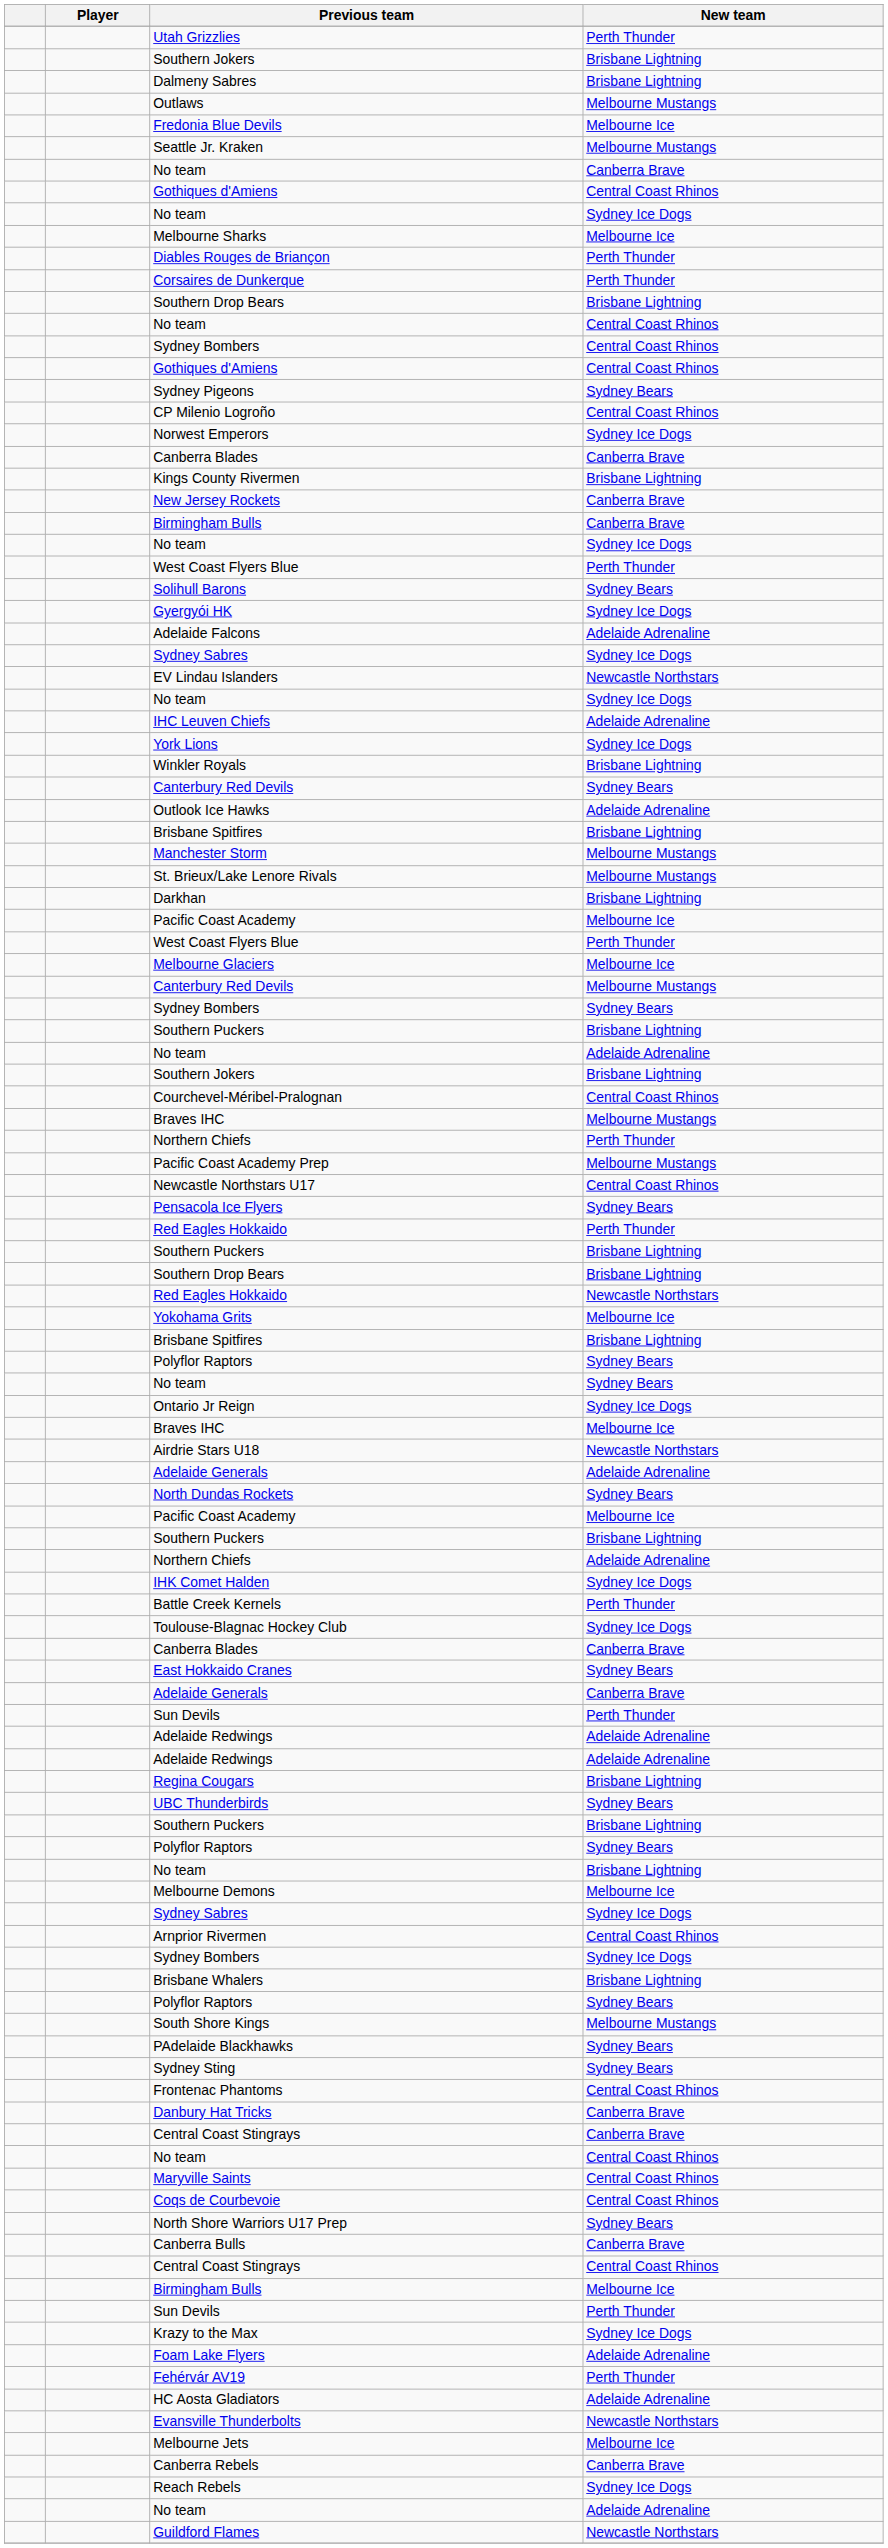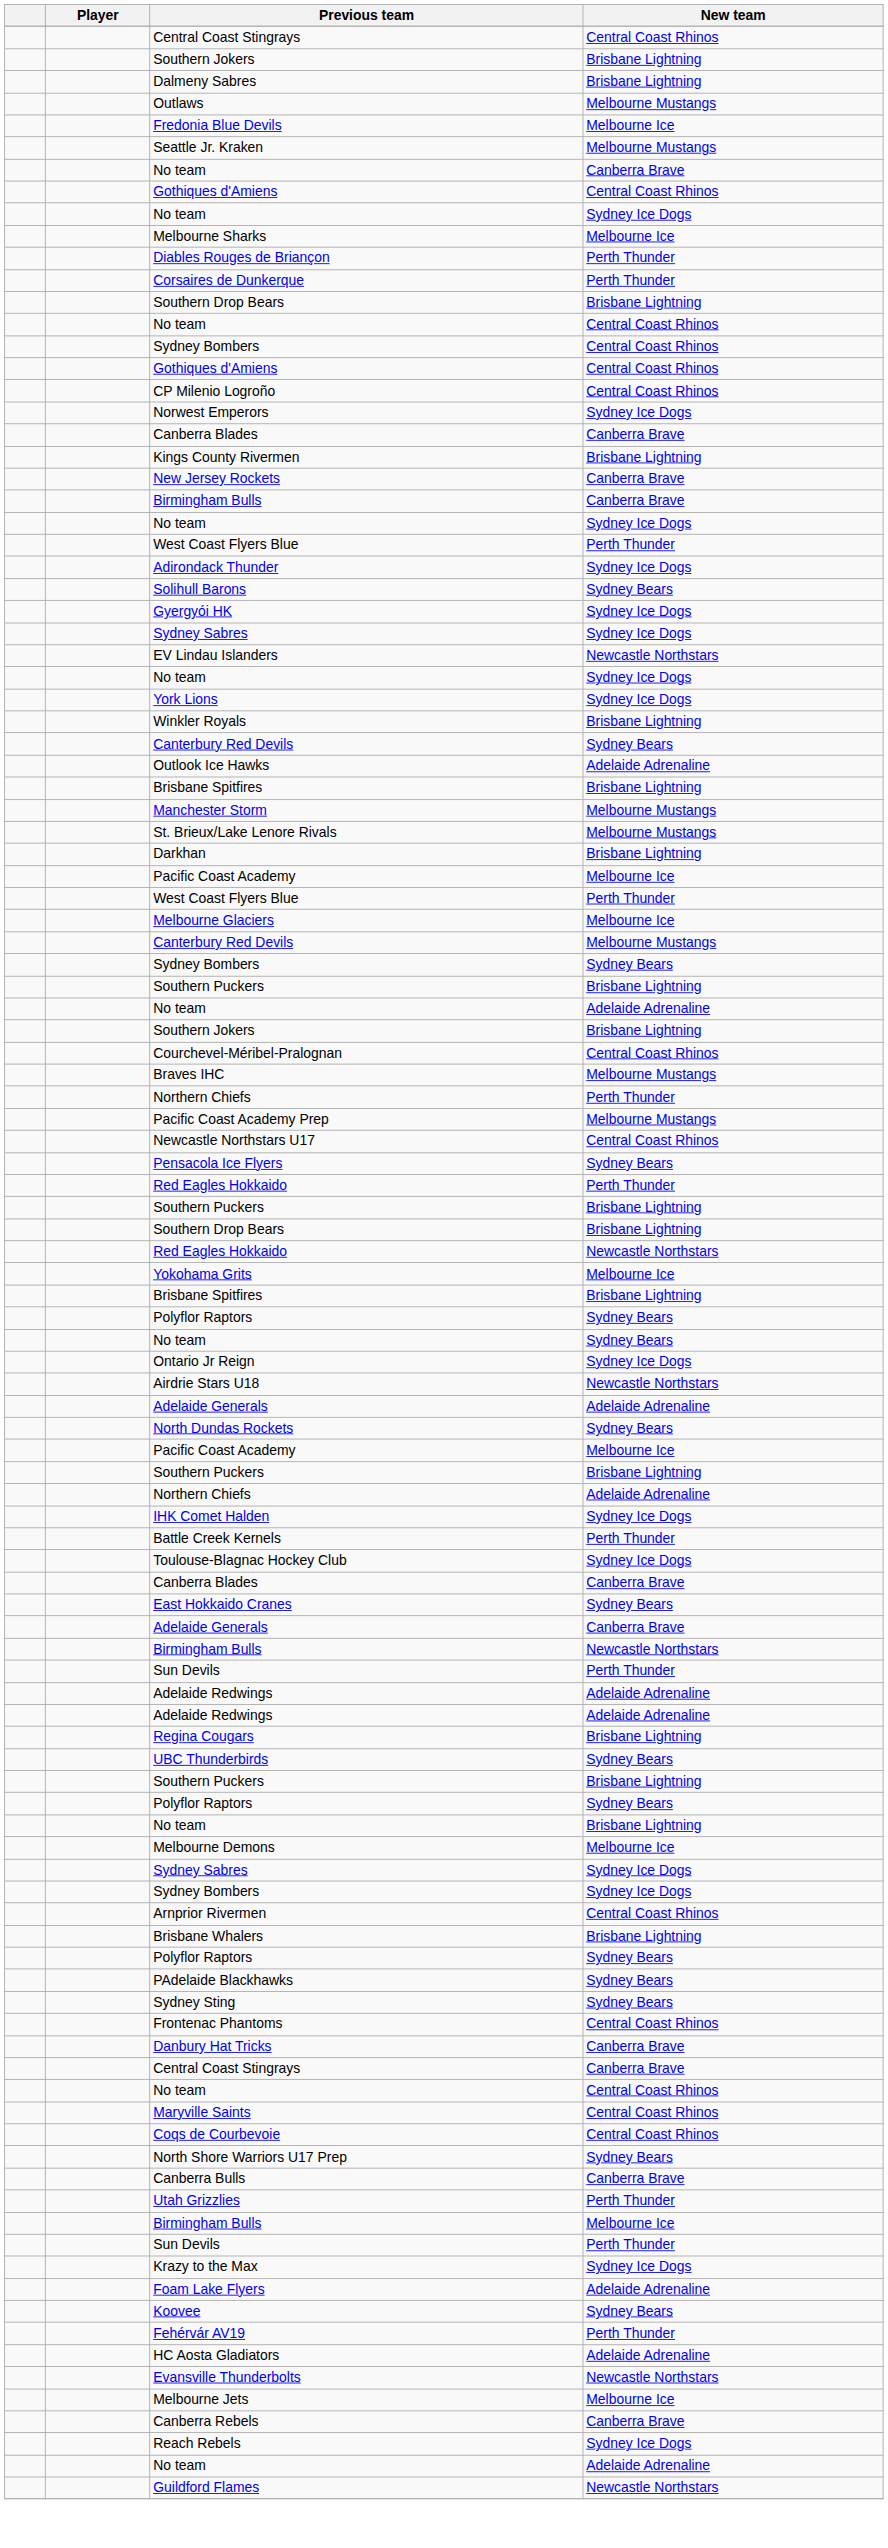rows swapped: Utah Grizzlies <-> Central Coast Stingrays / Central Coast Rhinos
- row: Sydney Pigeons | Sydney Bears
+ row: Adirondack Thunder | Sydney Ice Dogs
- row: Adelaide Falcons | Adelaide Adrenaline
- row: IHC Leuven Chiefs | Adelaide Adrenaline
- row: Braves IHC | Melbourne Ice
+ row: Birmingham Bulls | Newcastle Northstars
rows swapped: Arnprior Rivermen <-> Sydney Bombers / Sydney Ice Dogs
- row: South Shore Kings | Melbourne Mustangs
+ row: Koovee | Sydney Bears
